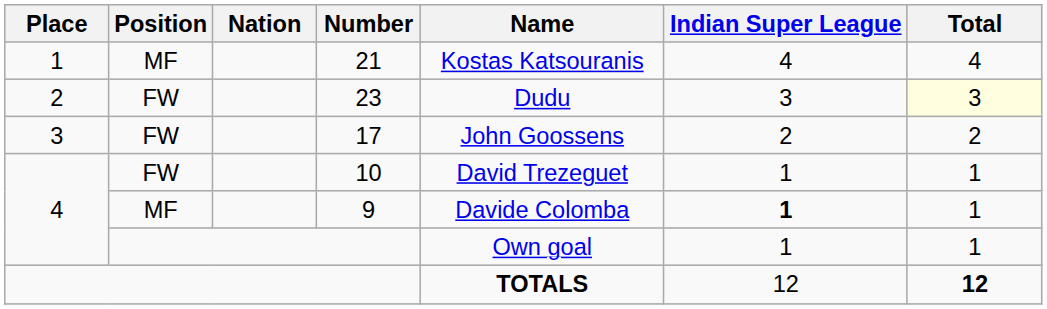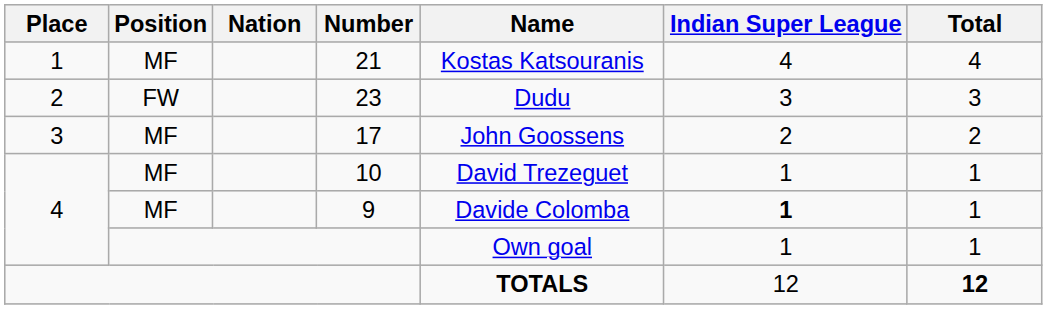23 | Total: lightyellow background -> no background
17 | Position: FW -> MF
10 | Position: FW -> MF
